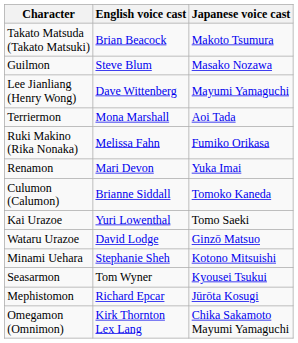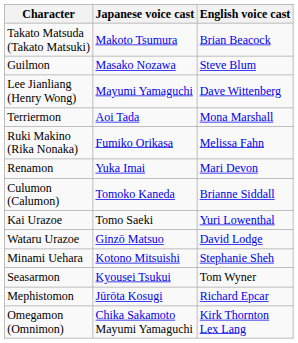columns swapped: Japanese voice cast <-> English voice cast
